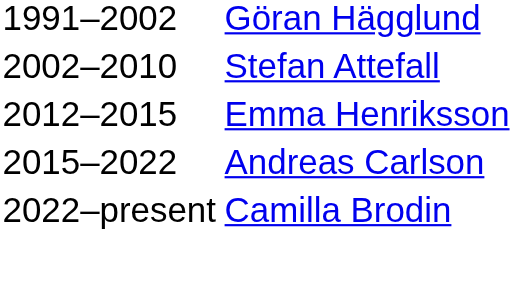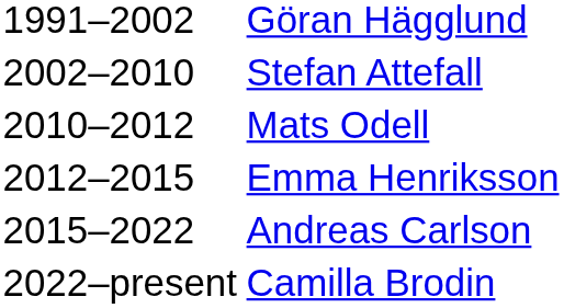+ row: 2010–2012 | Mats Odell
